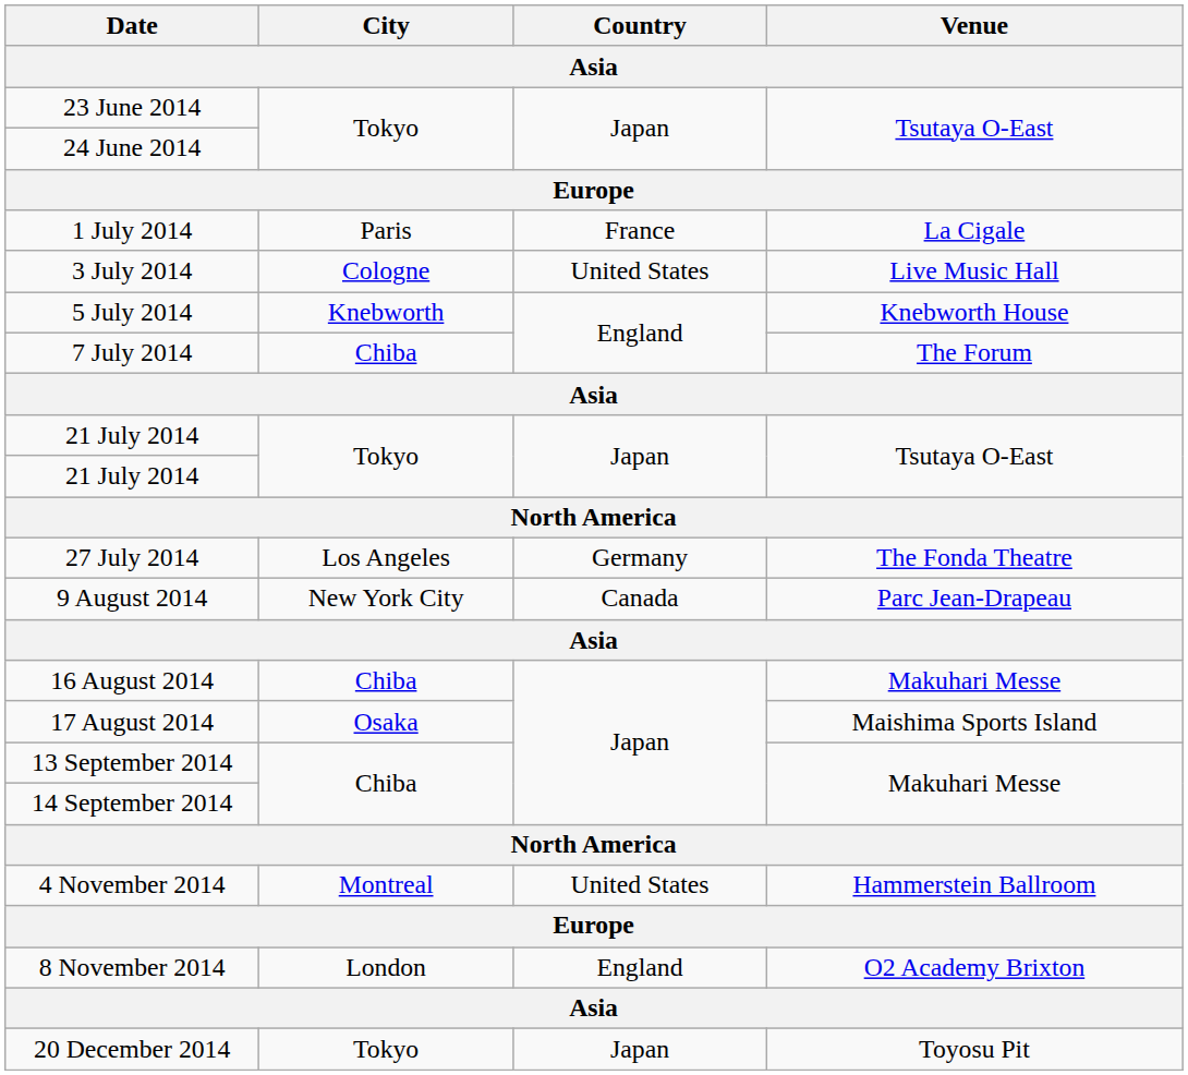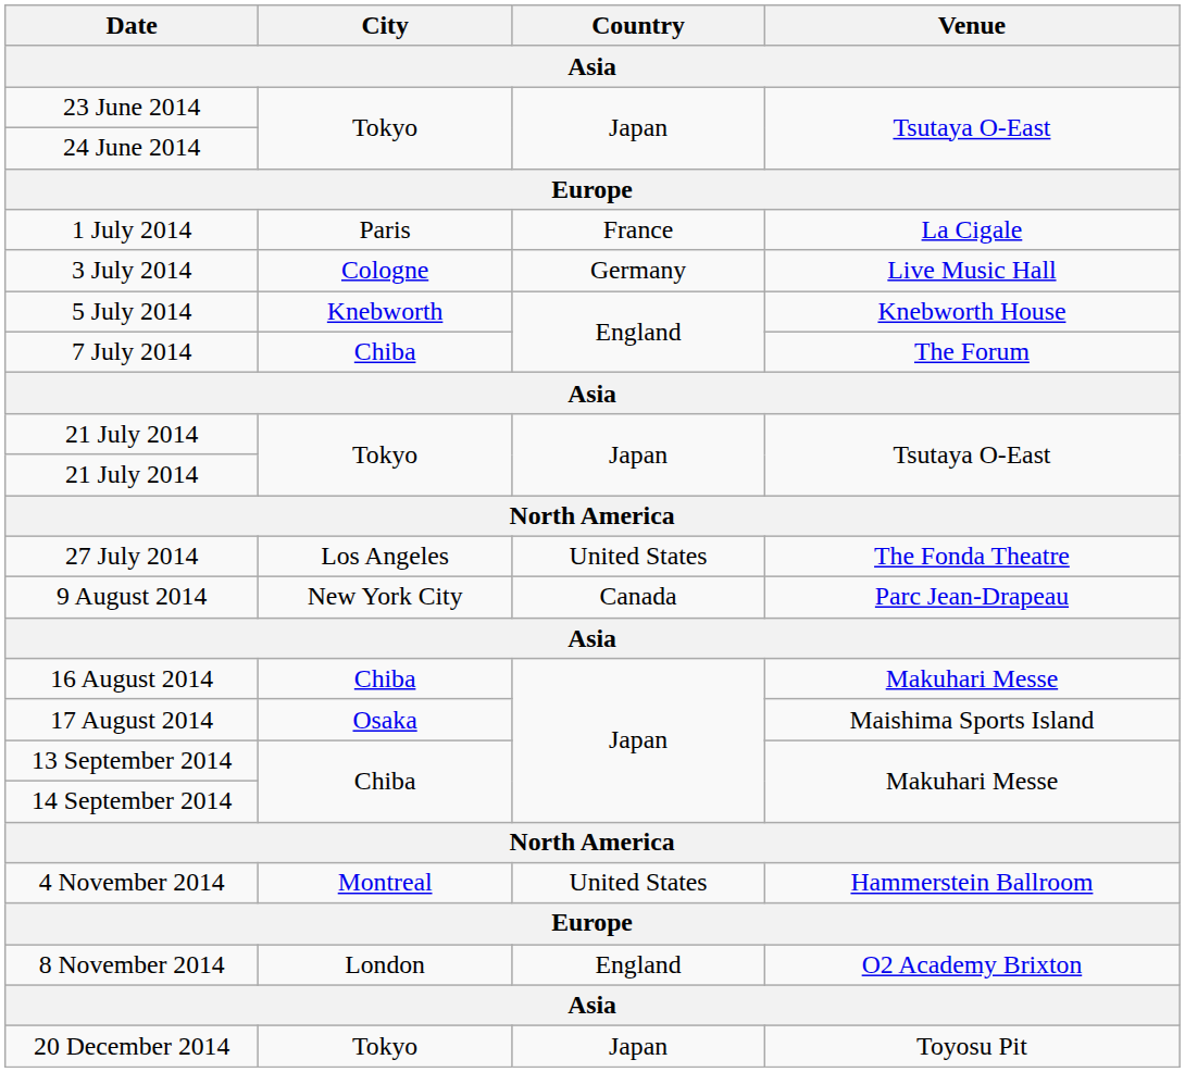3 July 2014 | Country: United States -> Germany
27 July 2014 | Country: Germany -> United States
